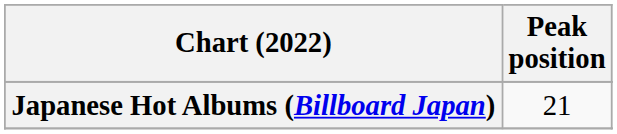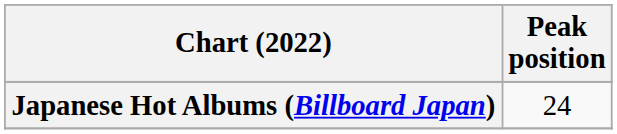Japanese Hot Albums (Billboard Japan) | Peak position: 21 -> 24
